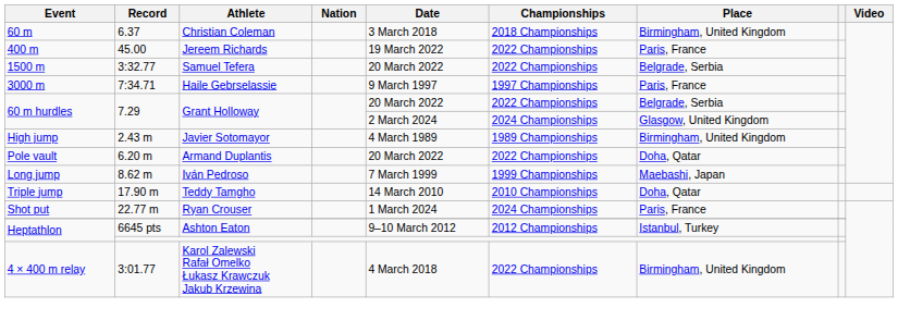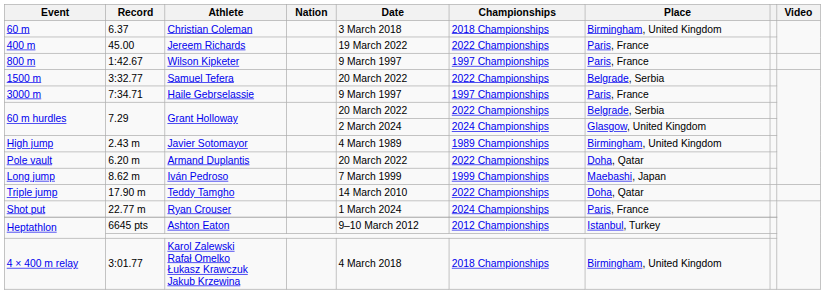+ row: 800 m | 1:42.67 | Wilson Kipketer | 9 March 1997 | 1997 Championships | Paris, France
Teddy Tamgho | Championships: 2010 Championships -> 2022 Championships
Karol Zalewski Rafał Omelko Łukasz Krawczuk Jakub Krzewina | Championships: 2022 Championships -> 2018 Championships
